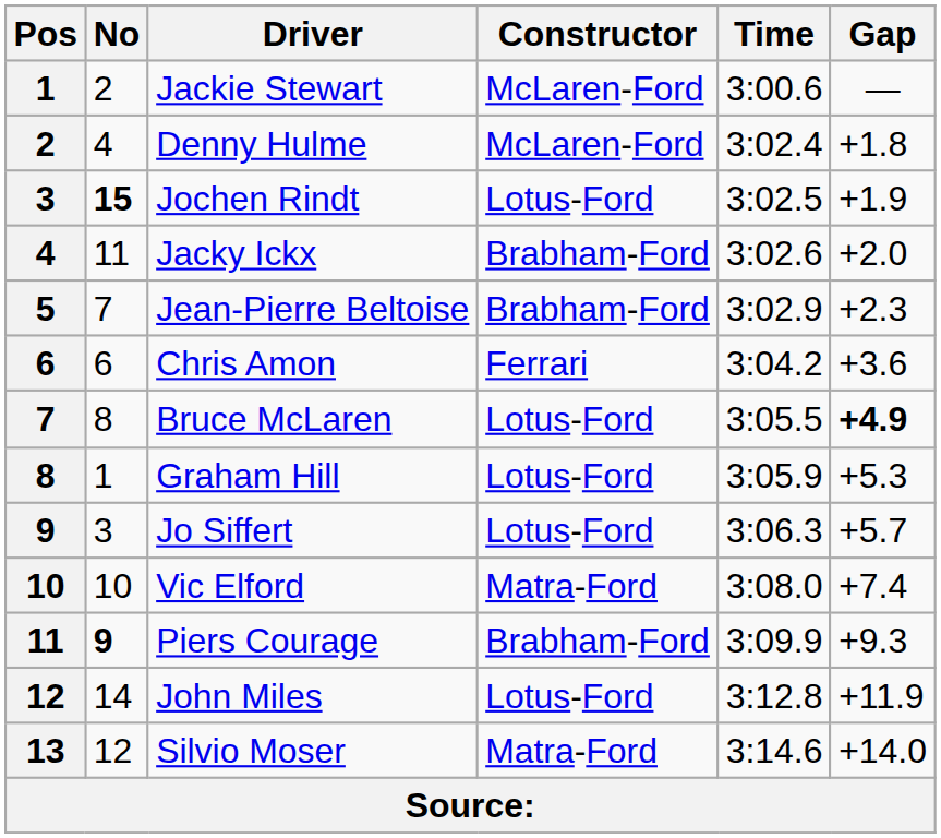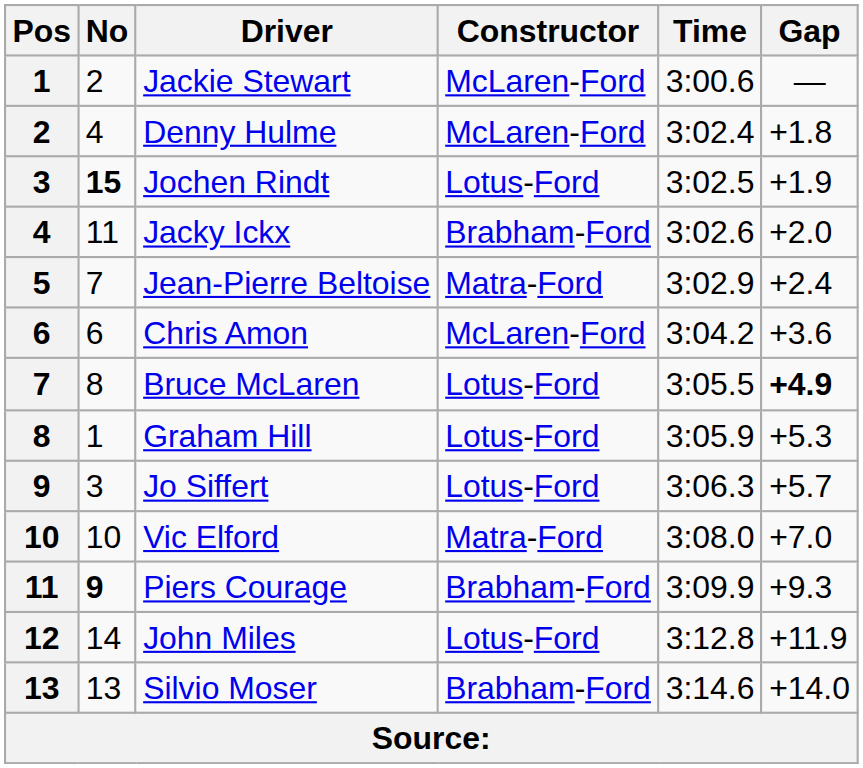Jean-Pierre Beltoise | Constructor: Brabham-Ford -> Matra-Ford
Jean-Pierre Beltoise | Gap: +2.3 -> +2.4
Chris Amon | Constructor: Ferrari -> McLaren-Ford
Vic Elford | Gap: +7.4 -> +7.0
Silvio Moser | No: 12 -> 13
Silvio Moser | Constructor: Matra-Ford -> Brabham-Ford
